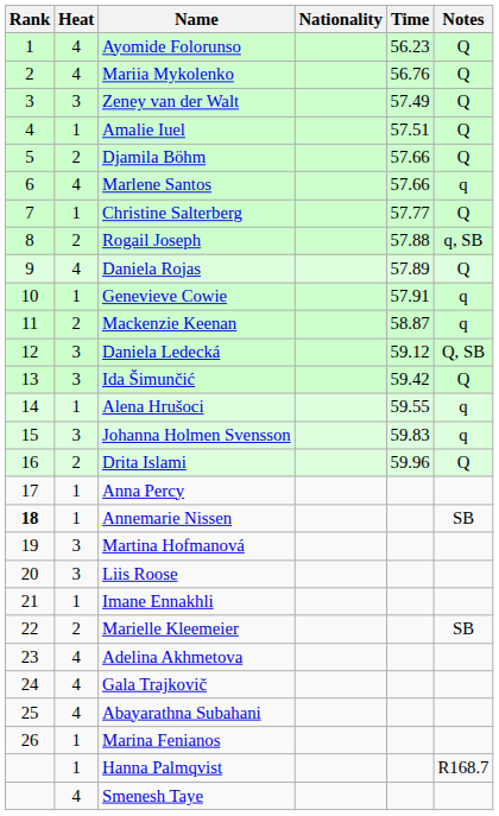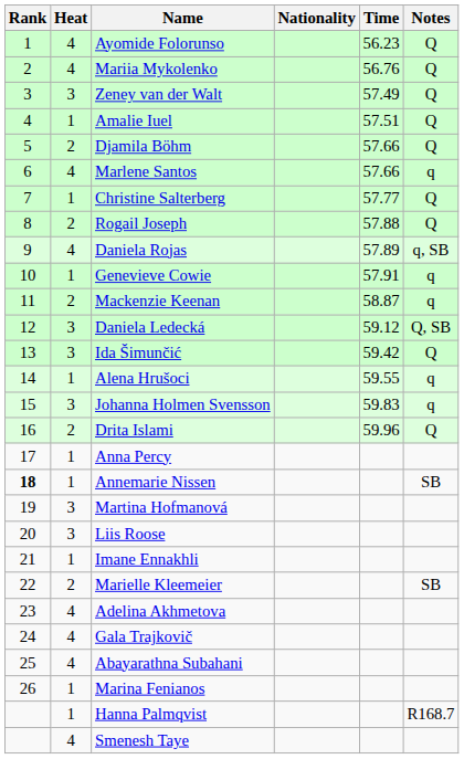Rogail Joseph | Notes: q, SB -> Q
Daniela Rojas | Notes: Q -> q, SB
